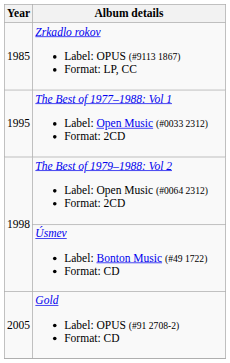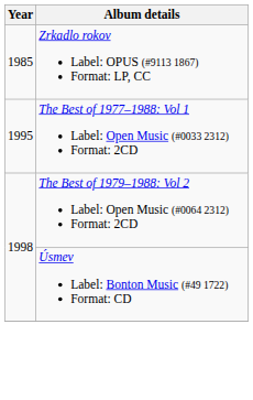- row: 2005 | Gold Label: OPUS (#91 2708-2) Format: CD
